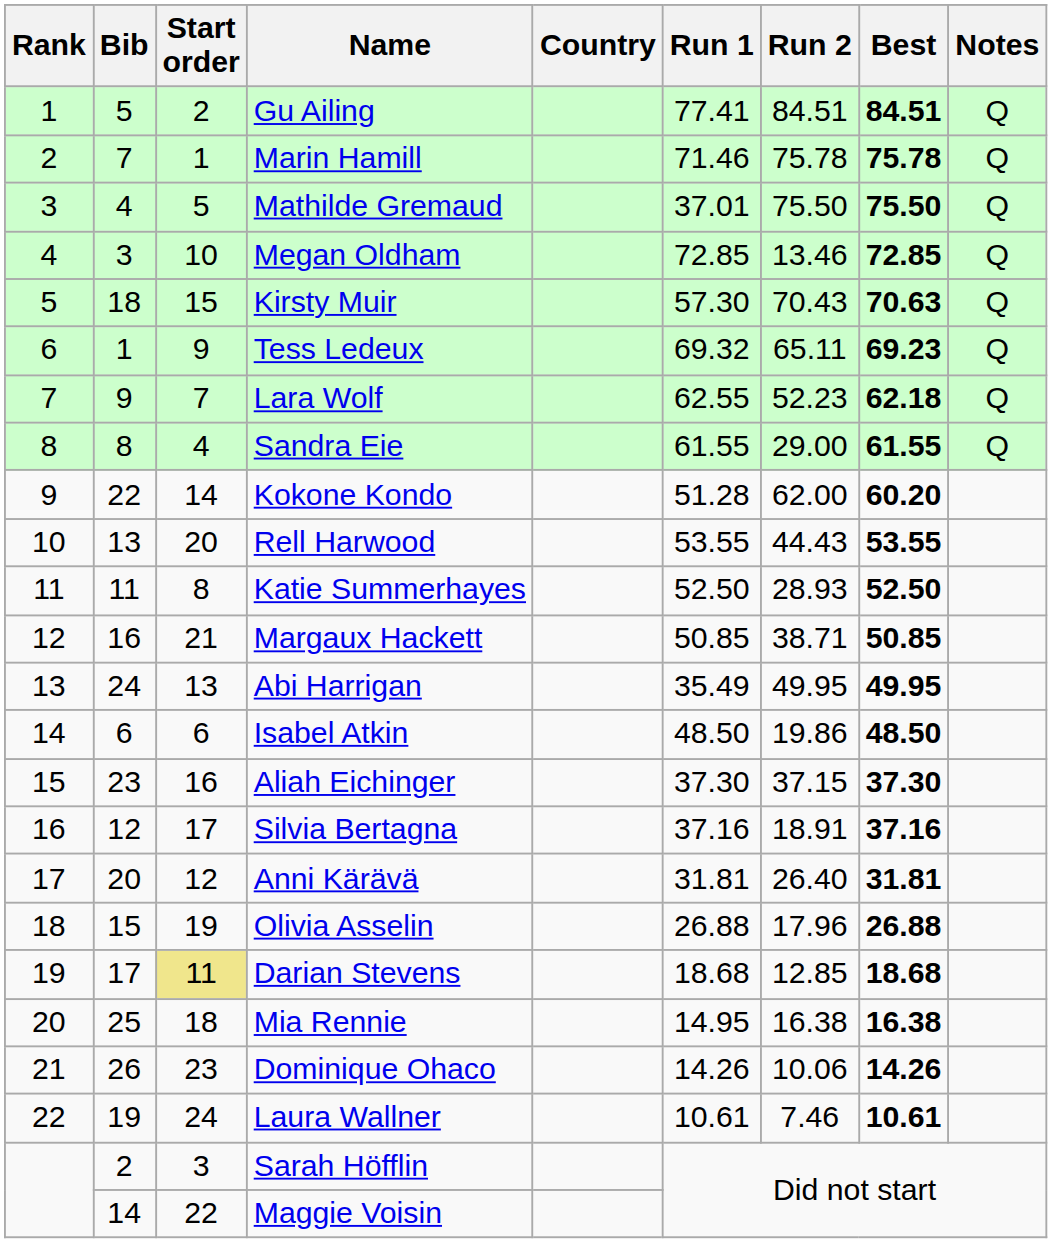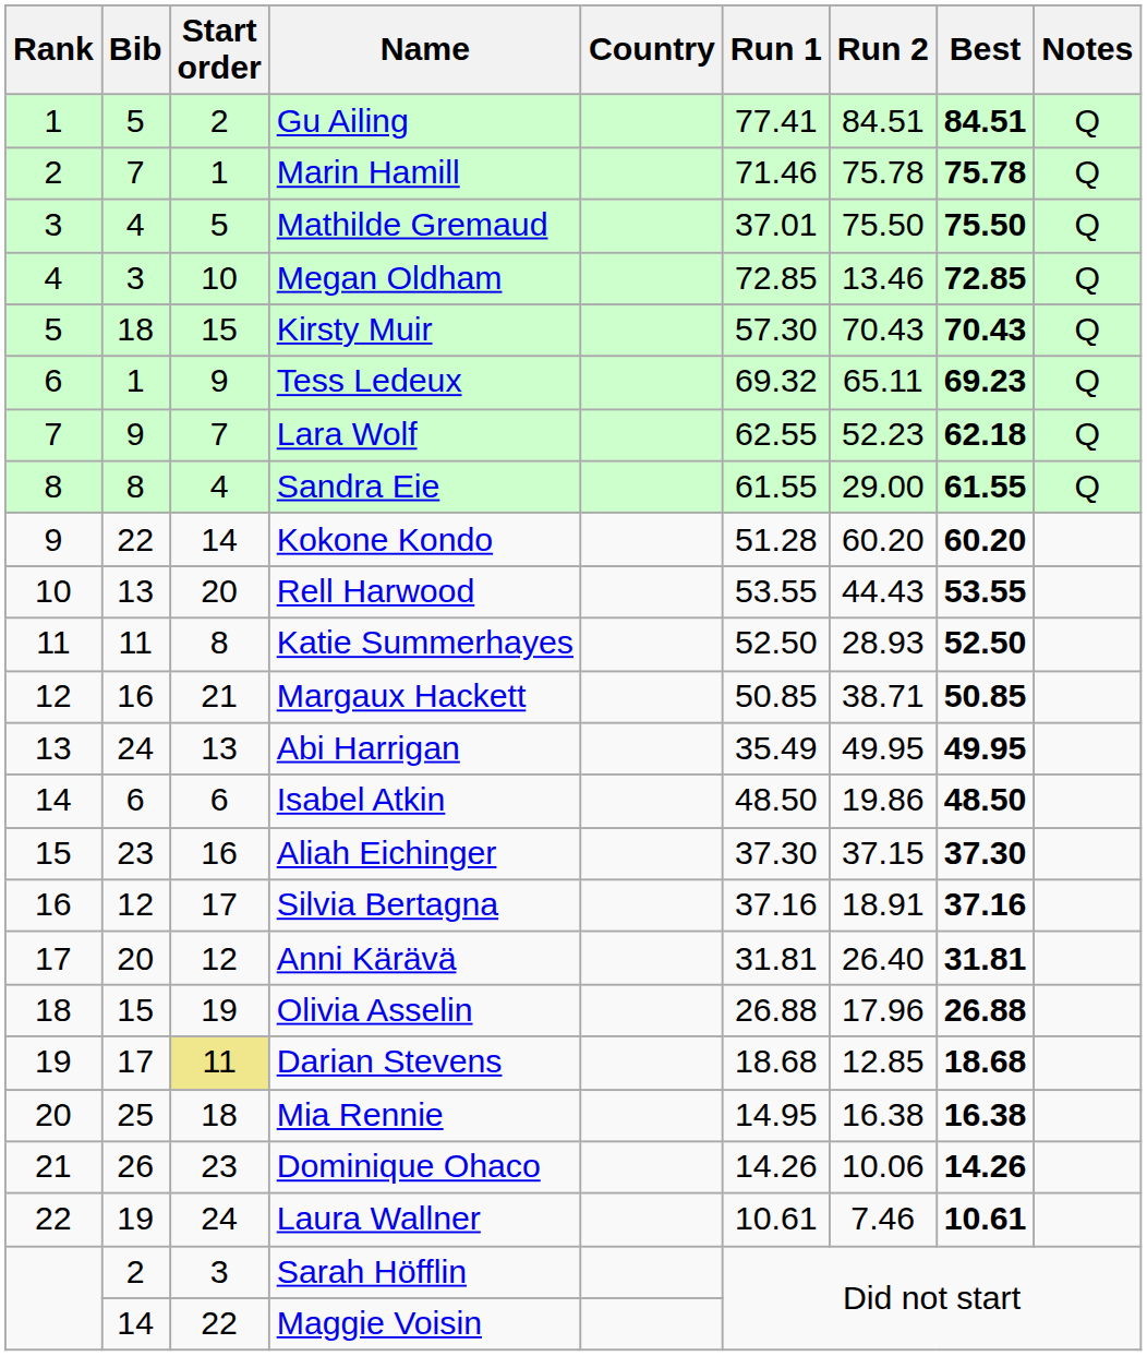Kirsty Muir | Best: 70.63 -> 70.43
Kokone Kondo | Run 2: 62.00 -> 60.20
